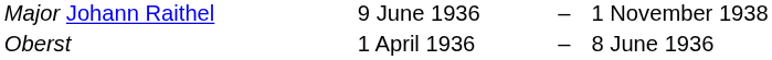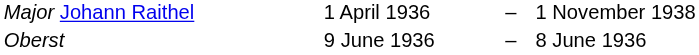Major Johann Raithel | column 2: 9 June 1936 -> 1 April 1936
Oberst | column 2: 1 April 1936 -> 9 June 1936
